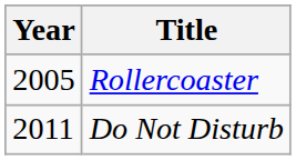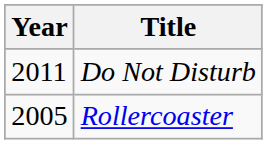rows swapped: Rollercoaster <-> Do Not Disturb
